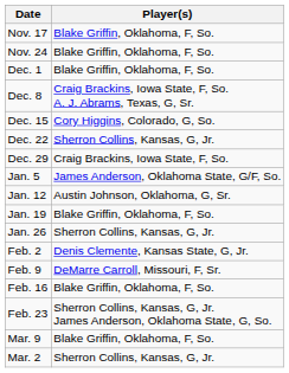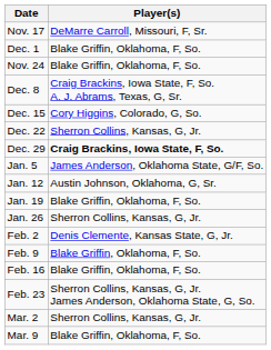Nov. 17 | Player(s): Blake Griffin, Oklahoma, F, So. -> DeMarre Carroll, Missouri, F, Sr.
rows swapped: Nov. 24 <-> Dec. 1
Dec. 29 | Player(s): normal -> bold
Feb. 9 | Player(s): DeMarre Carroll, Missouri, F, Sr. -> Blake Griffin, Oklahoma, F, So.
rows swapped: Mar. 2 <-> Mar. 9
